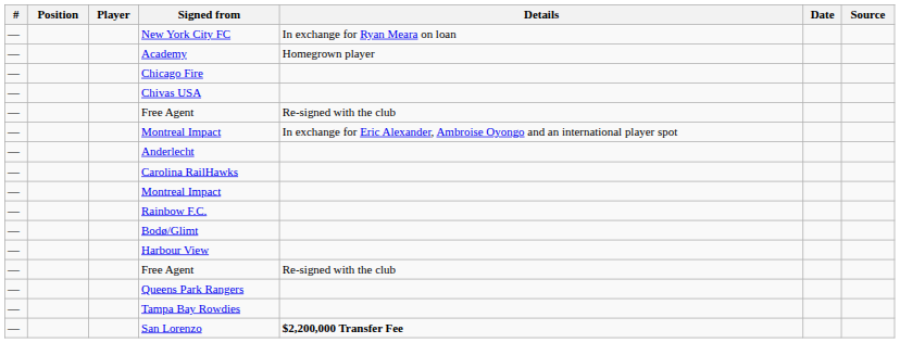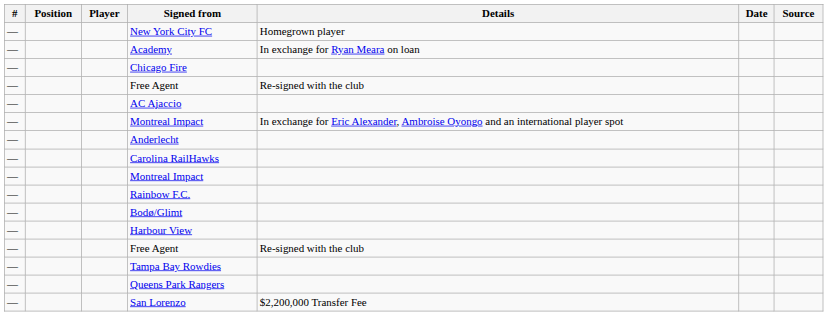New York City FC | Details: In exchange for Ryan Meara on loan -> Homegrown player
Academy | Details: Homegrown player -> In exchange for Ryan Meara on loan
- row: — | Chivas USA
+ row: — | AC Ajaccio
rows swapped: Tampa Bay Rowdies <-> Queens Park Rangers
San Lorenzo | Details: bold -> normal
